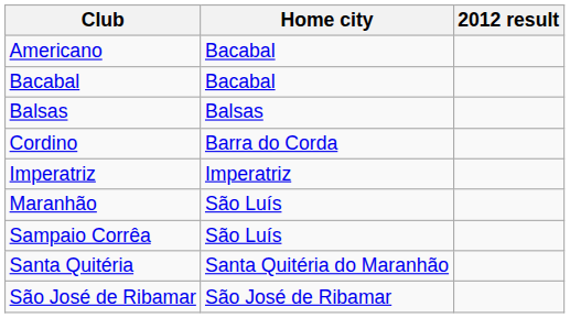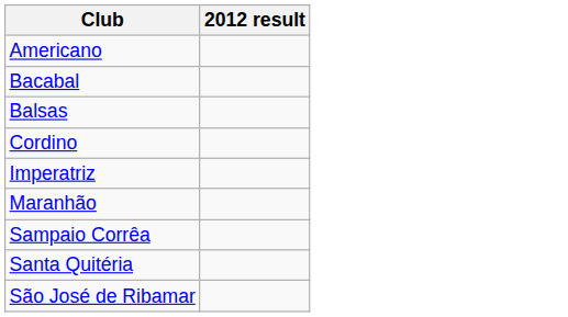- column: Home city | Bacabal | Bacabal | Balsas | Barra do Corda | Imperatriz | São Luís | São Luís | Santa Quitéria do Maranhão | São José de Ribamar
